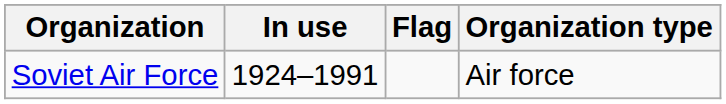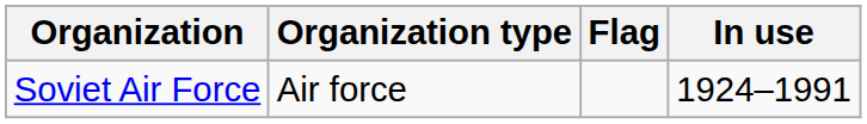columns swapped: Organization type <-> In use
